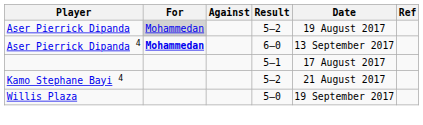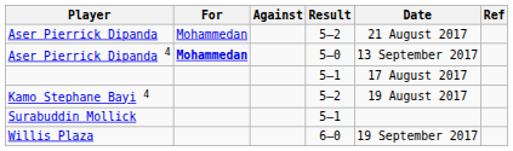Aser Pierrick Dipanda | For: lightgrey background -> no background
Aser Pierrick Dipanda | Date: 19 August 2017 -> 21 August 2017
Aser Pierrick Dipanda 4 | Result: 6–0 -> 5–0
Kamo Stephane Bayi 4 | Date: 21 August 2017 -> 19 August 2017
+ row: Surabuddin Mollick | 5–1
Willis Plaza | Result: 5–0 -> 6–0
